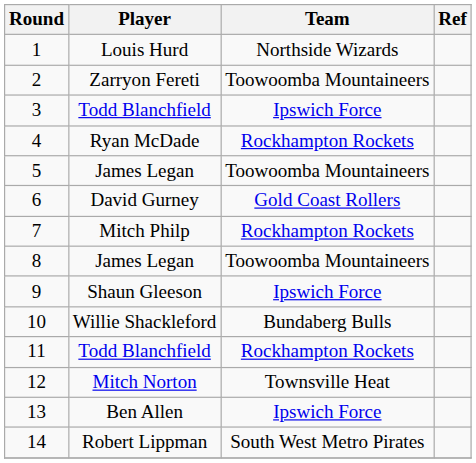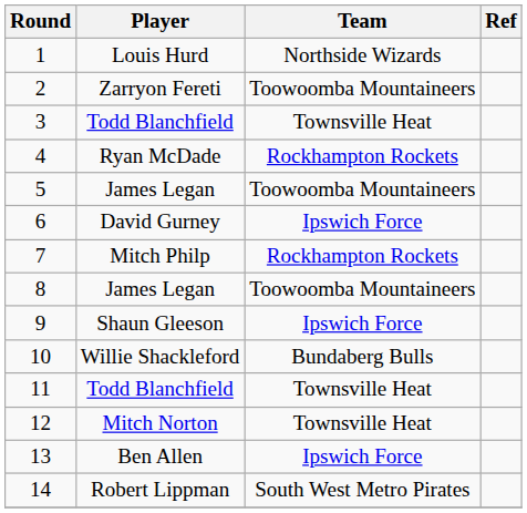3 | Team: Ipswich Force -> Townsville Heat
6 | Team: Gold Coast Rollers -> Ipswich Force
11 | Team: Rockhampton Rockets -> Townsville Heat
